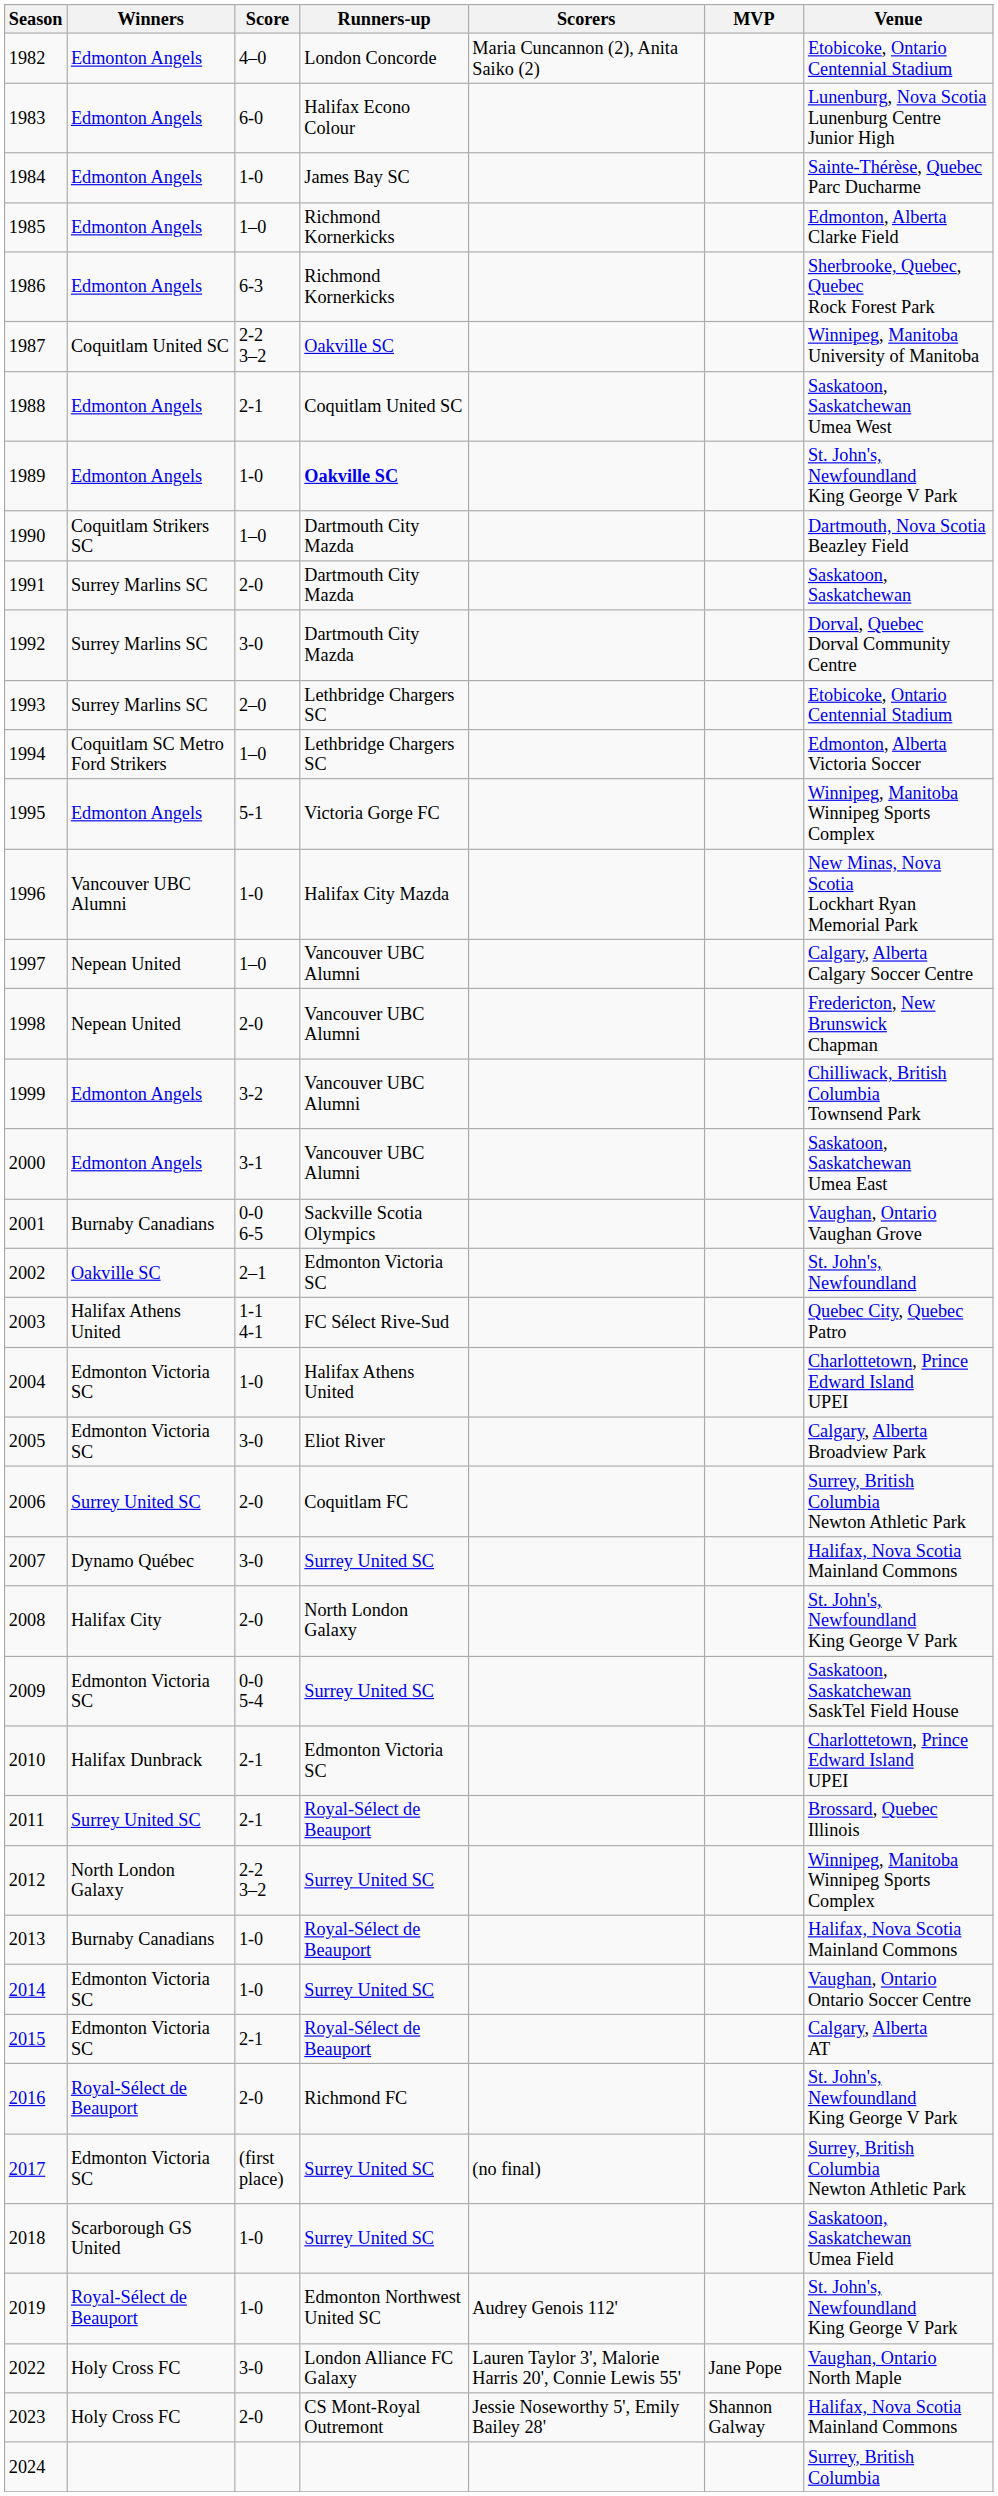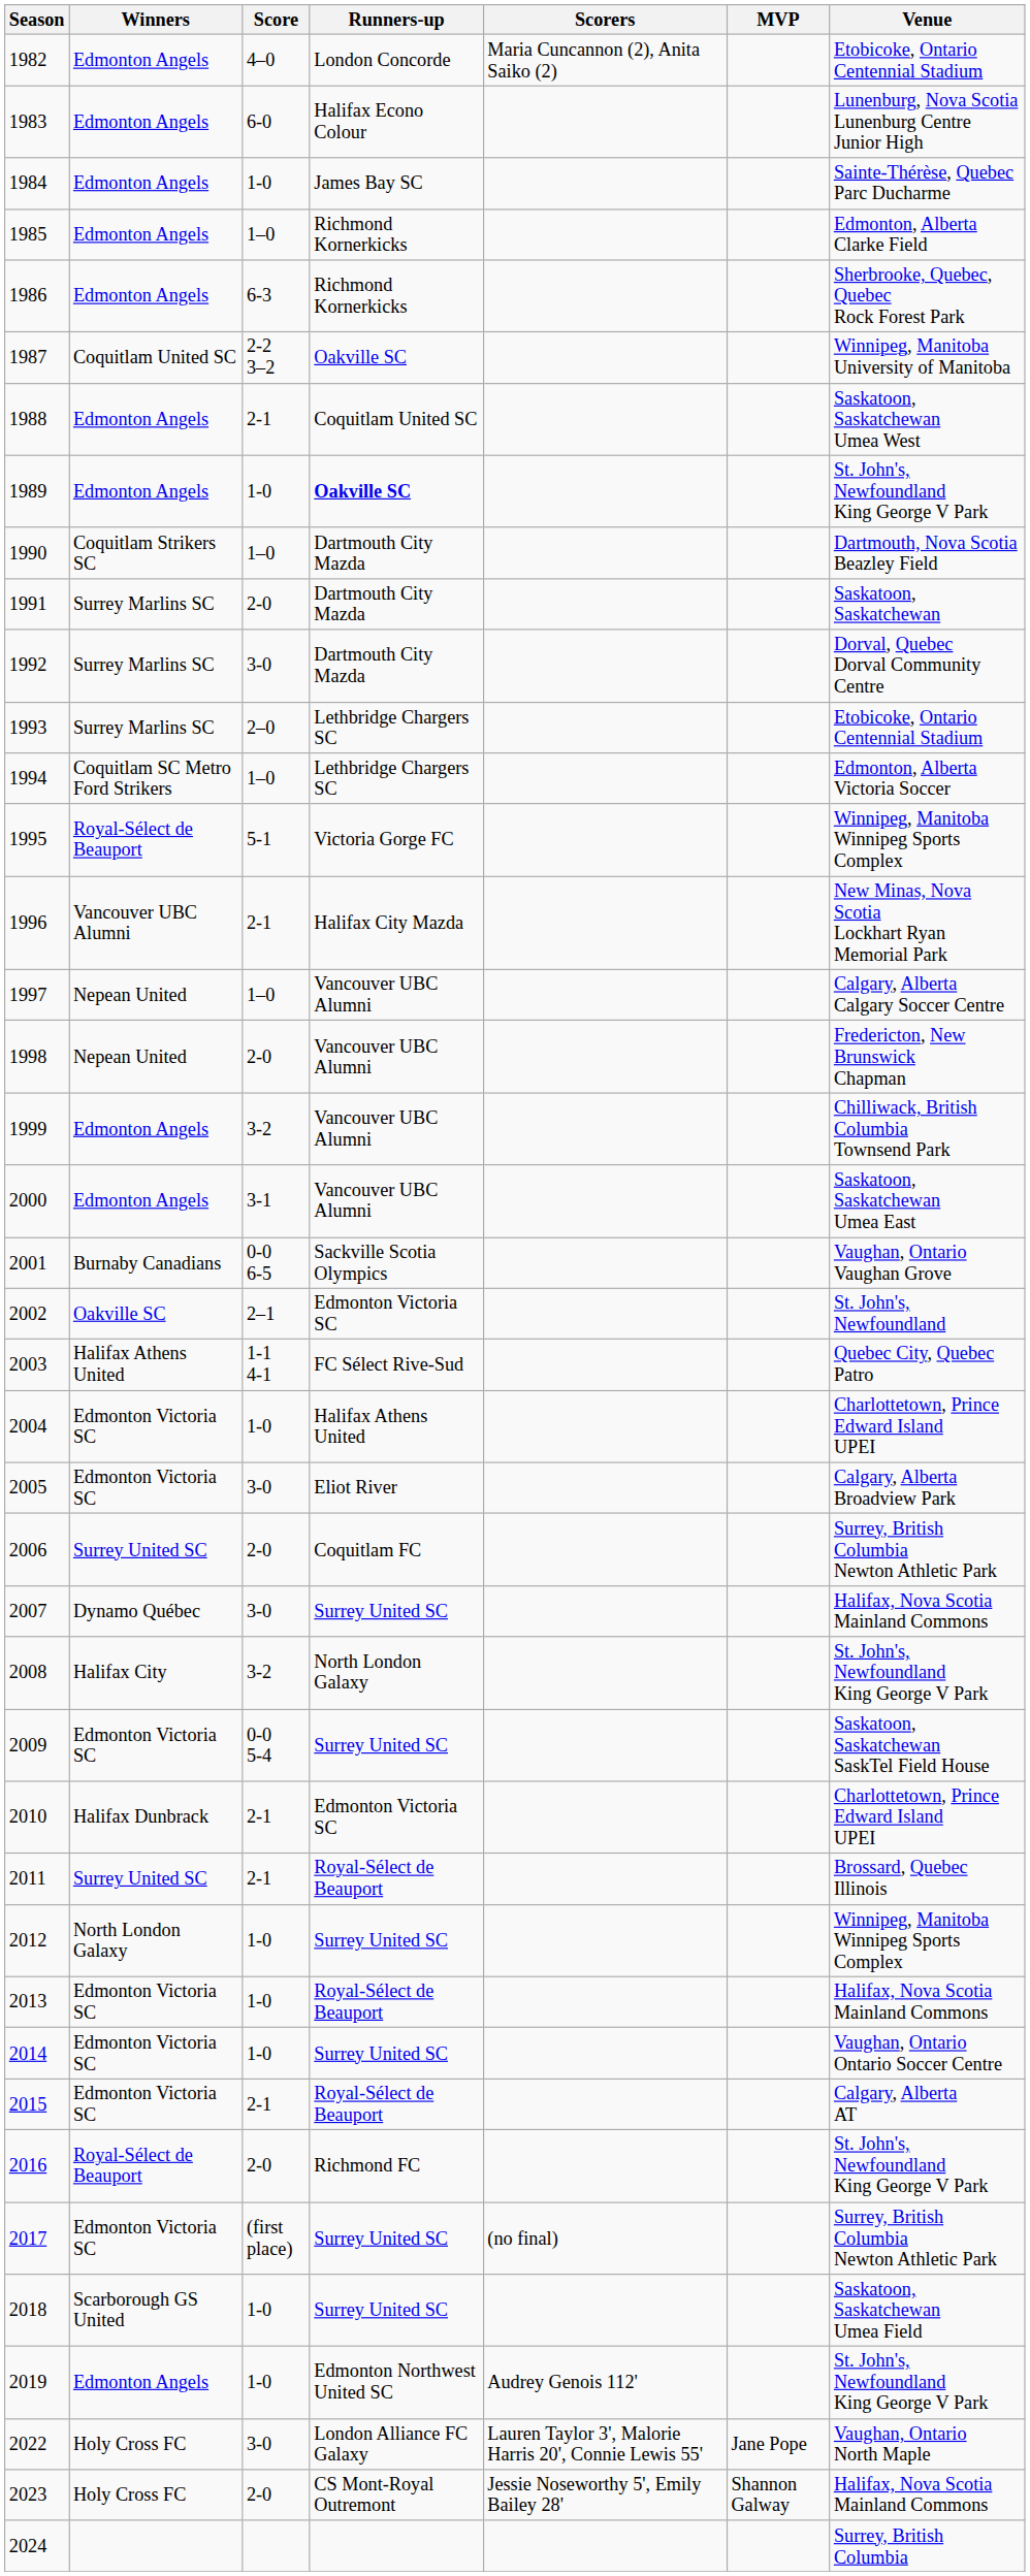1995 | Winners: Edmonton Angels -> Royal-Sélect de Beauport
1996 | Score: 1-0 -> 2-1
2008 | Score: 2-0 -> 3-2
2012 | Score: 2-2 3–2 -> 1-0
2013 | Winners: Burnaby Canadians -> Edmonton Victoria SC
2019 | Winners: Royal-Sélect de Beauport -> Edmonton Angels
